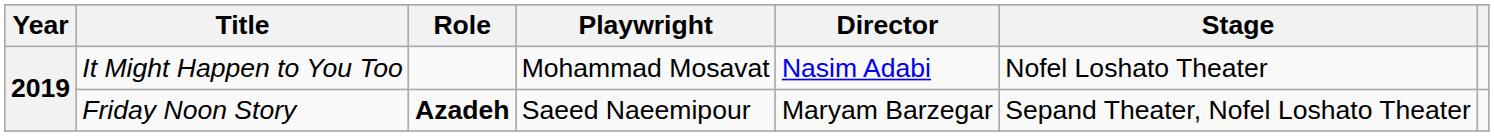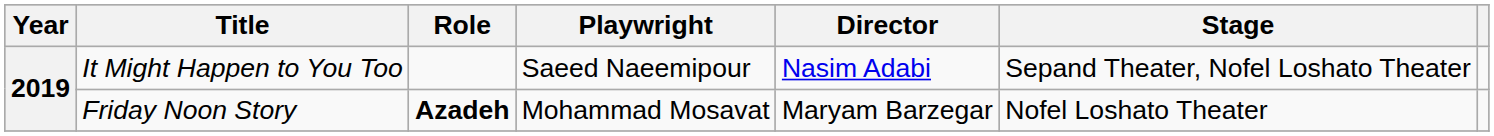It Might Happen to You Too | Playwright: Mohammad Mosavat -> Saeed Naeemipour
It Might Happen to You Too | Stage: Nofel Loshato Theater -> Sepand Theater, Nofel Loshato Theater
Friday Noon Story | Playwright: Saeed Naeemipour -> Mohammad Mosavat
Friday Noon Story | Stage: Sepand Theater, Nofel Loshato Theater -> Nofel Loshato Theater
